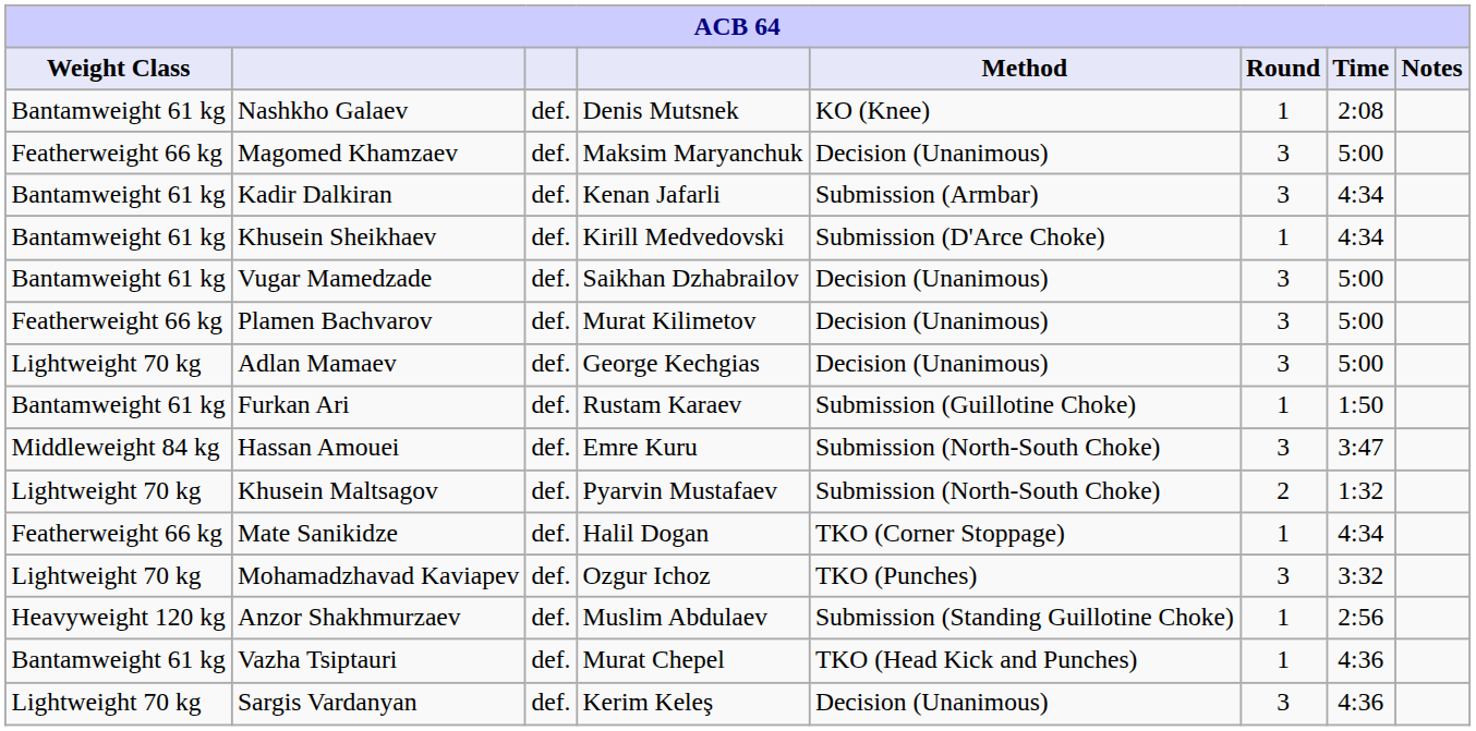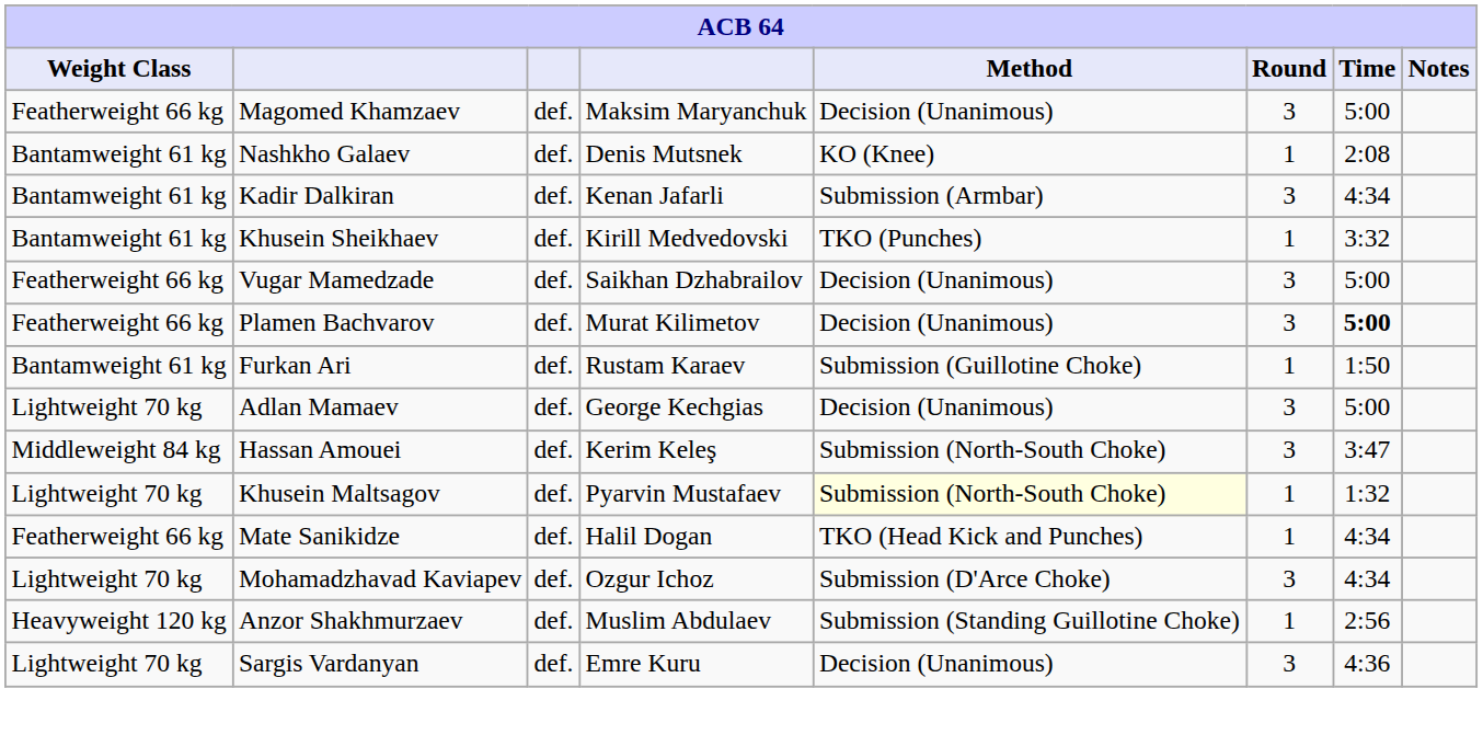rows swapped: Magomed Khamzaev <-> Nashkho Galaev
Khusein Sheikhaev | Method: Submission (D'Arce Choke) -> TKO (Punches)
Khusein Sheikhaev | Time: 4:34 -> 3:32
Vugar Mamedzade | Weight Class: Bantamweight 61 kg -> Featherweight 66 kg
Plamen Bachvarov | Time: normal -> bold
rows swapped: Adlan Mamaev <-> Furkan Ari
Hassan Amouei | column 4: Emre Kuru -> Kerim Keleş
Khusein Maltsagov | Method: no background -> lightyellow background
Khusein Maltsagov | Round: 2 -> 1
Mate Sanikidze | Method: TKO (Corner Stoppage) -> TKO (Head Kick and Punches)
Mohamadzhavad Kaviapev | Method: TKO (Punches) -> Submission (D'Arce Choke)
Mohamadzhavad Kaviapev | Time: 3:32 -> 4:34
- row: Bantamweight 61 kg | Vazha Tsiptauri | def. | Murat Chepel | TKO (Head Kick and Punches) | 1 | 4:36
Sargis Vardanyan | column 4: Kerim Keleş -> Emre Kuru
